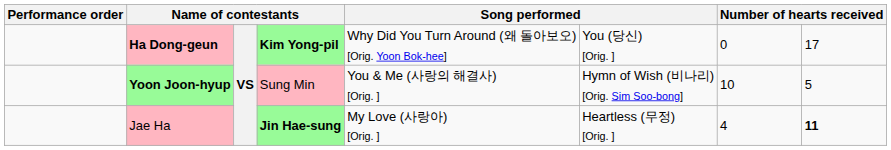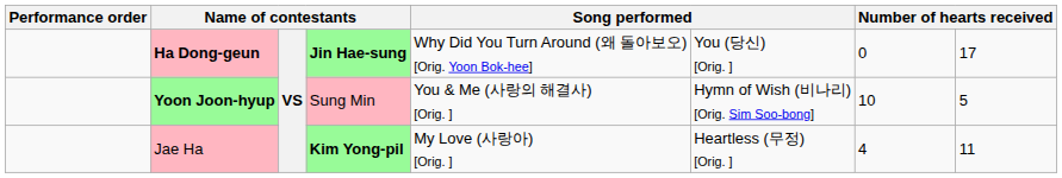Ha Dong-geun | column 4: Kim Yong-pil -> Jin Hae-sung
Jae Ha | column 4: Jin Hae-sung -> Kim Yong-pil
Jae Ha | column 8: bold -> normal
